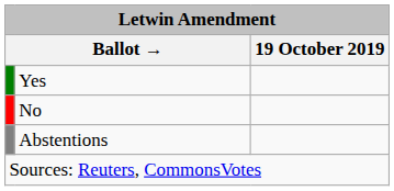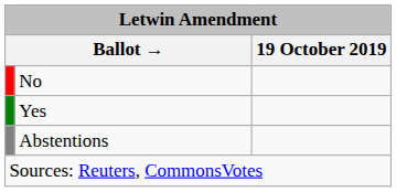rows swapped: Yes <-> No
